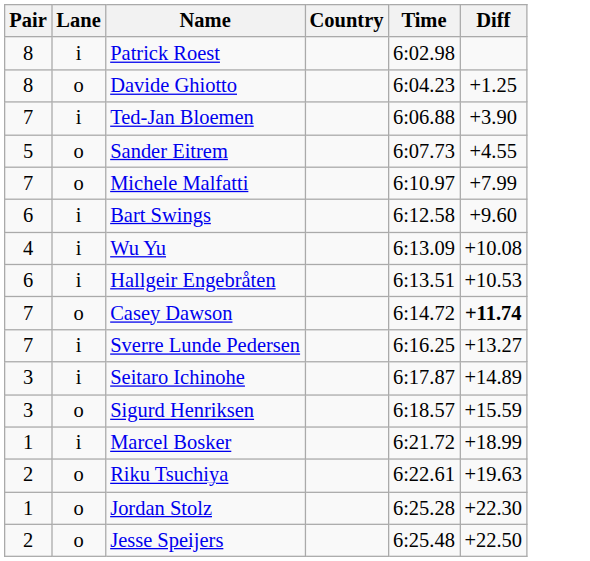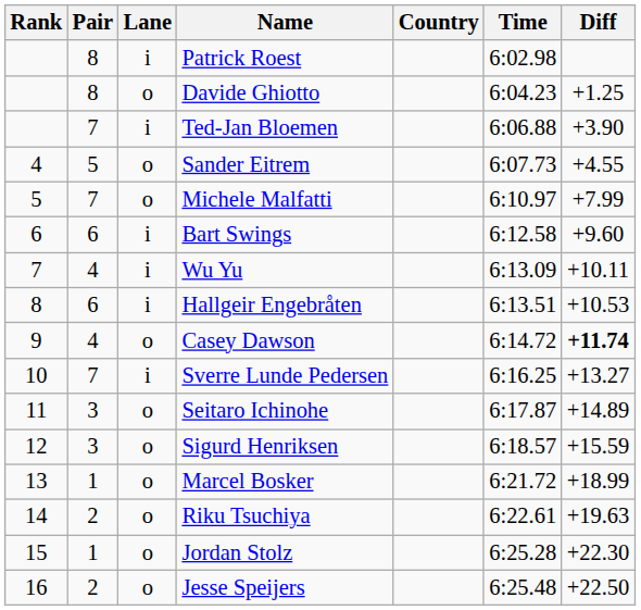+ column: Rank | 4 | 5 | 6 | 7 | 8 | 9 | 10 | 11 | 12 | 13 | 14 | 15 | 16
Wu Yu | Diff: +10.08 -> +10.11
Casey Dawson | Pair: 7 -> 4
Seitaro Ichinohe | Lane: i -> o
Marcel Bosker | Lane: i -> o
